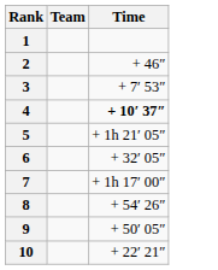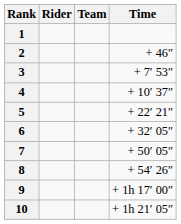+ column: Rider
4 | Time: bold -> normal
5 | Time: + 1h 21′ 05″ -> + 22′ 21″
7 | Time: + 1h 17′ 00″ -> + 50′ 05″
9 | Time: + 50′ 05″ -> + 1h 17′ 00″
10 | Time: + 22′ 21″ -> + 1h 21′ 05″
